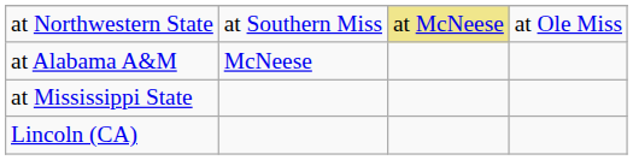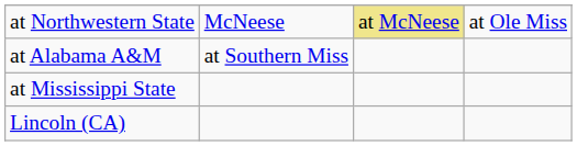at Northwestern State | column 2: at Southern Miss -> McNeese
at Alabama A&M | column 2: McNeese -> at Southern Miss
